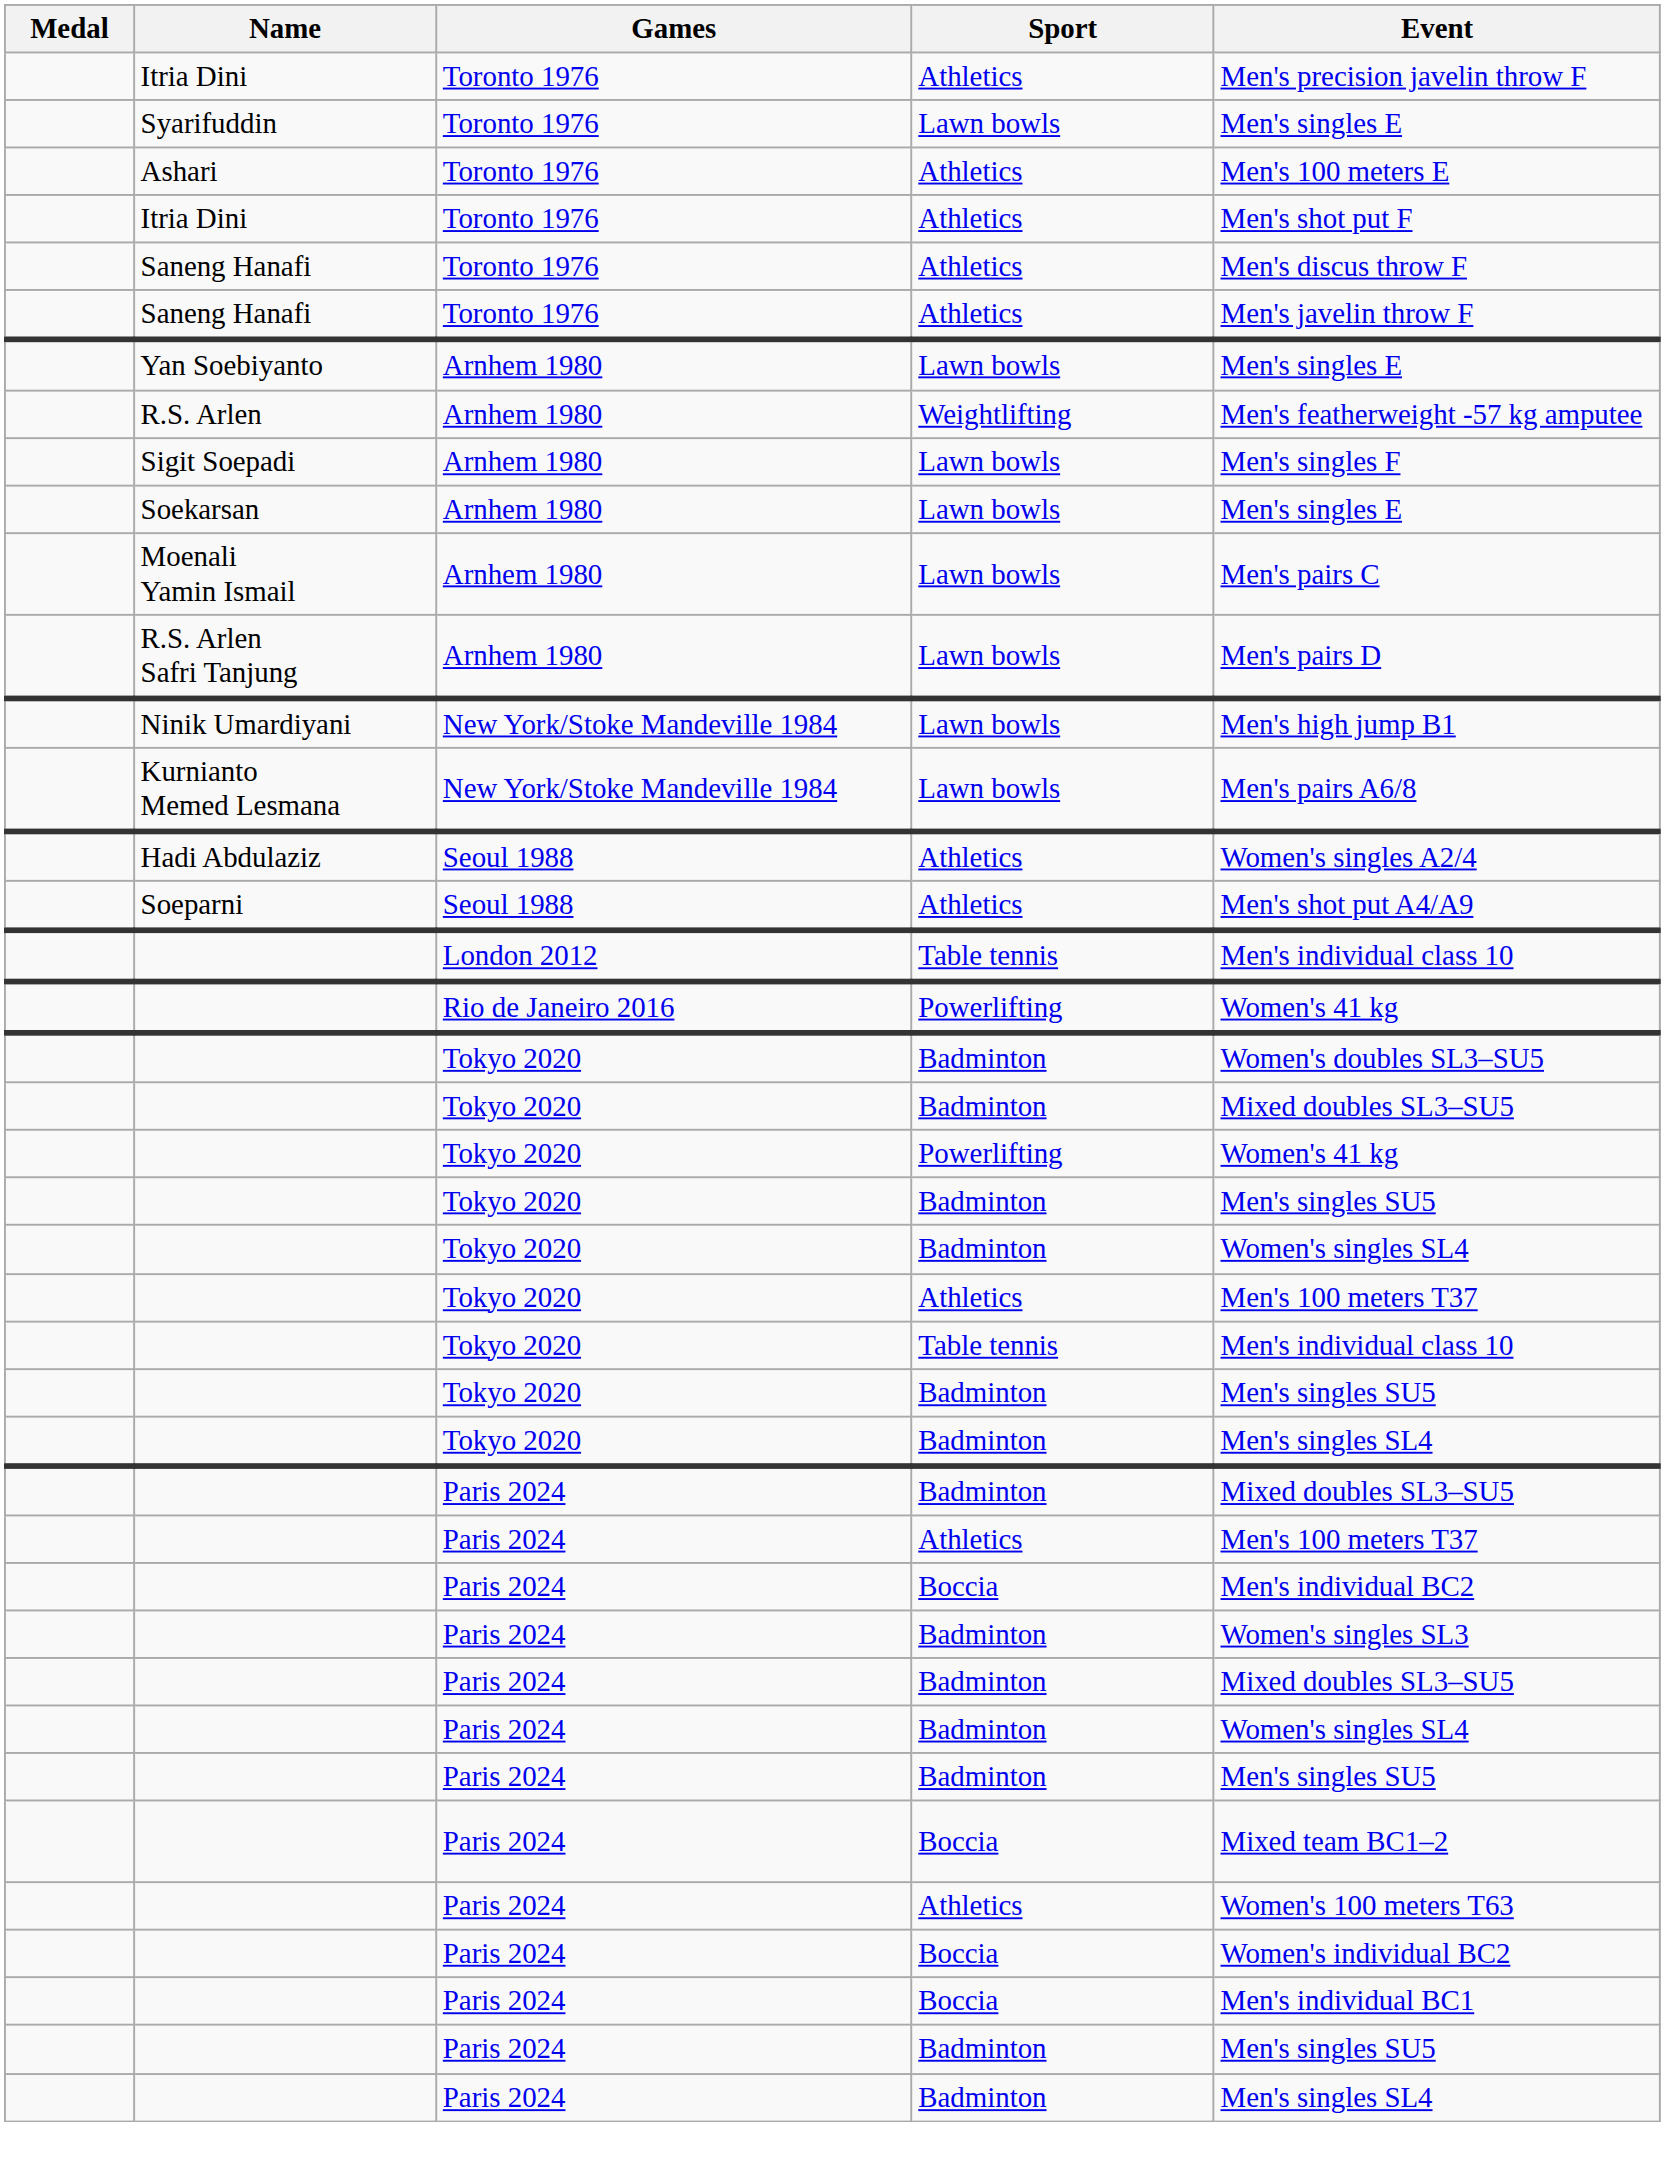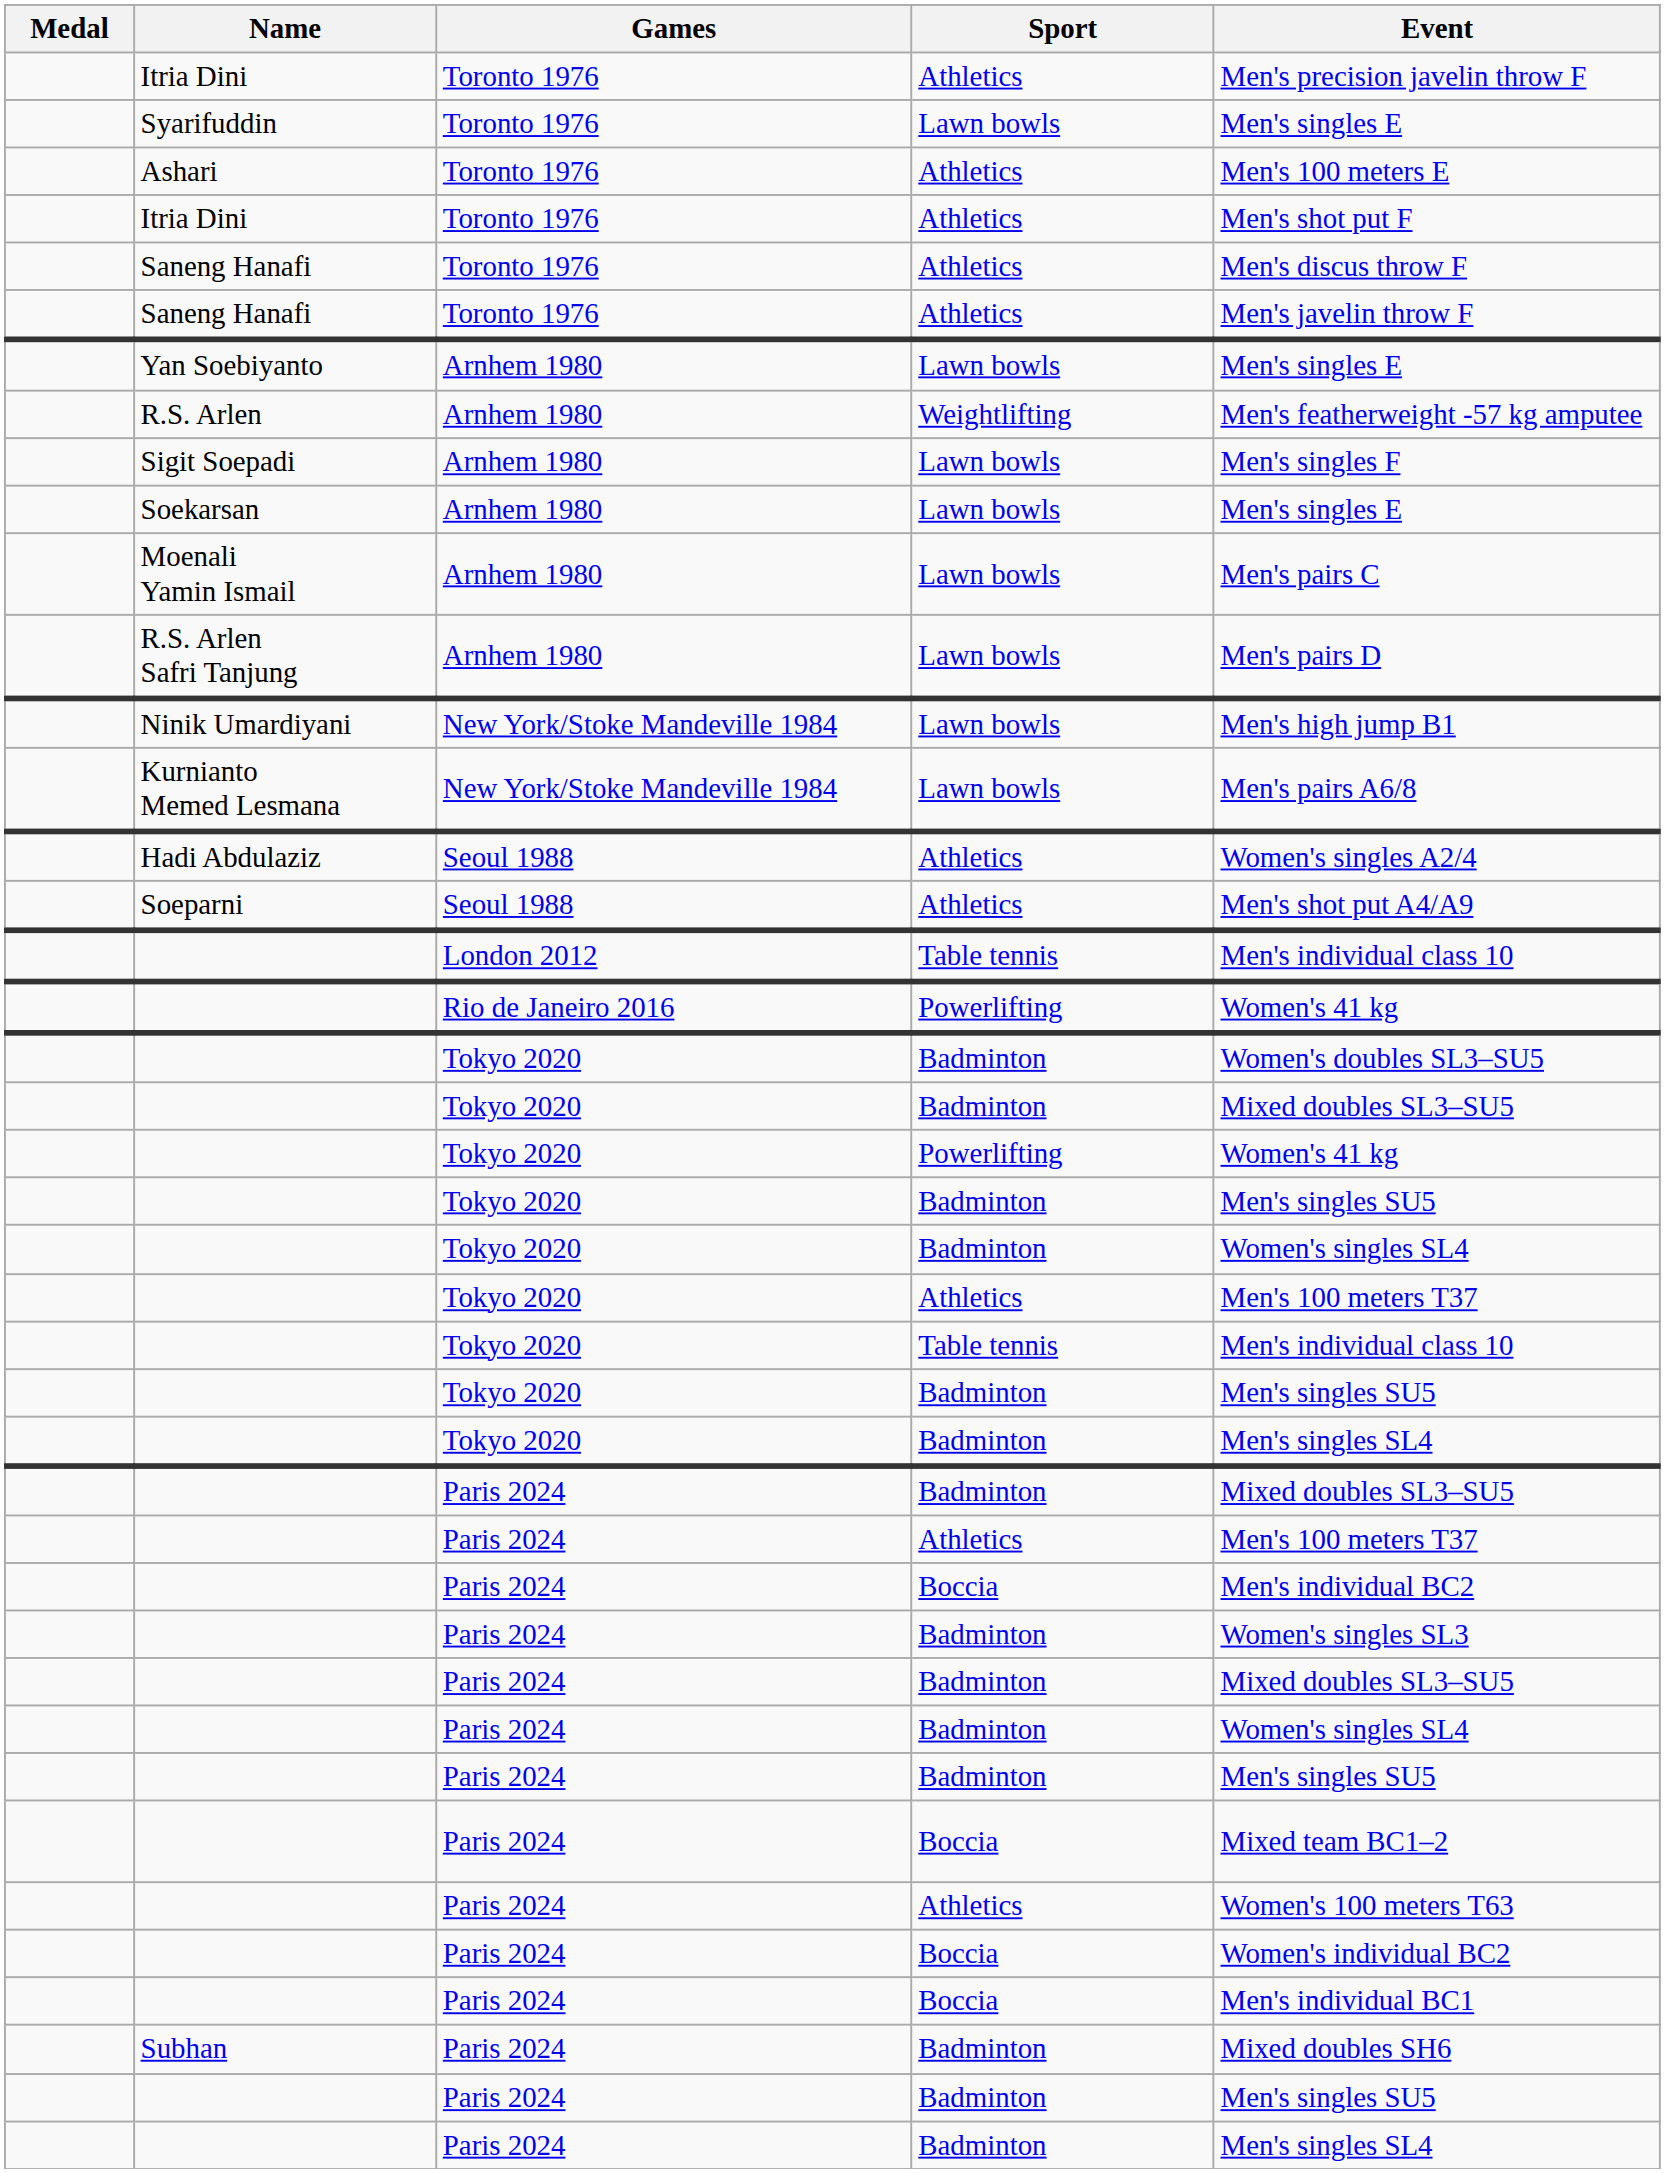+ row: Subhan | Paris 2024 | Badminton | Mixed doubles SH6
